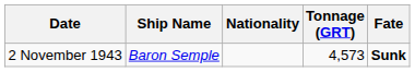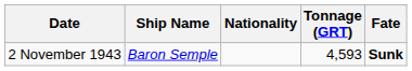2 November 1943 | Tonnage (GRT): 4,573 -> 4,593
